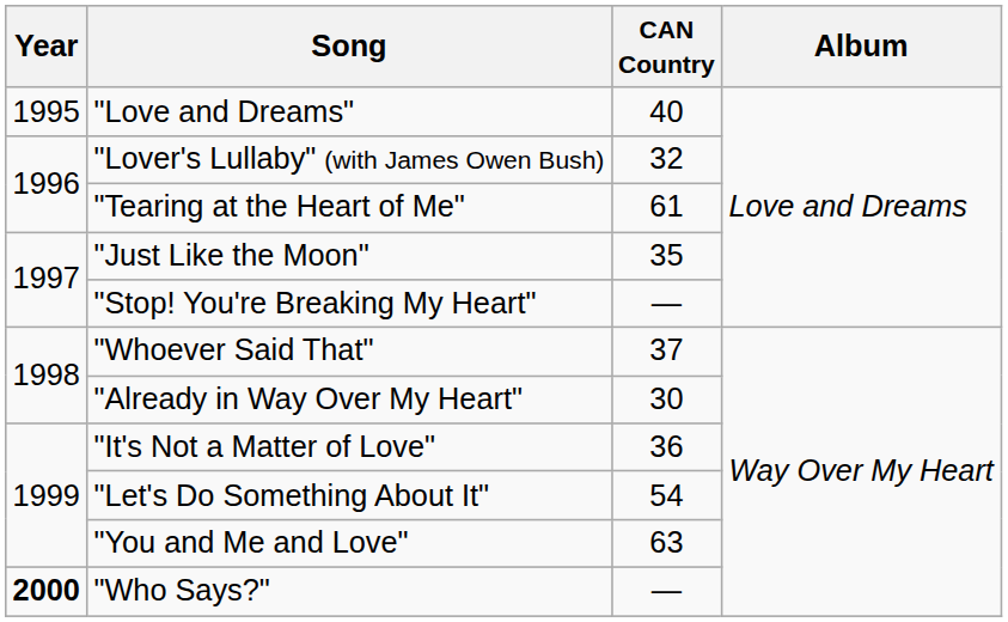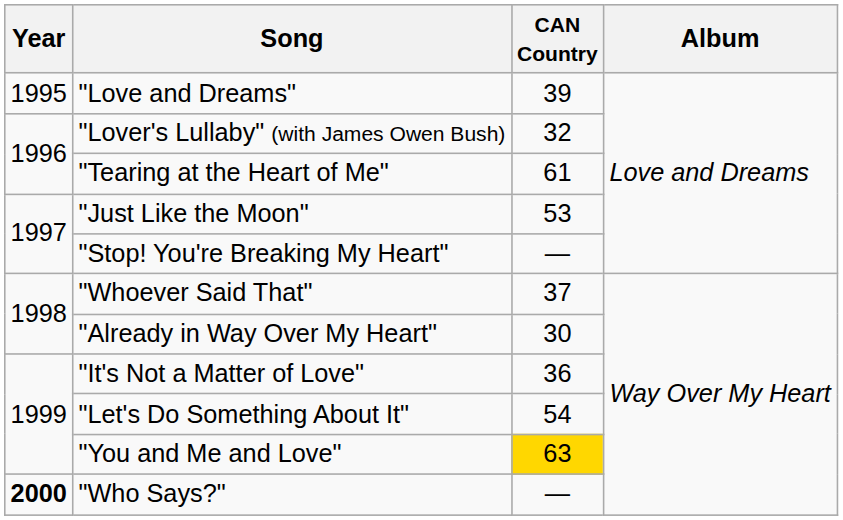"Love and Dreams" | CAN Country: 40 -> 39
"Just Like the Moon" | CAN Country: 35 -> 53
"You and Me and Love" | CAN Country: no background -> gold background
